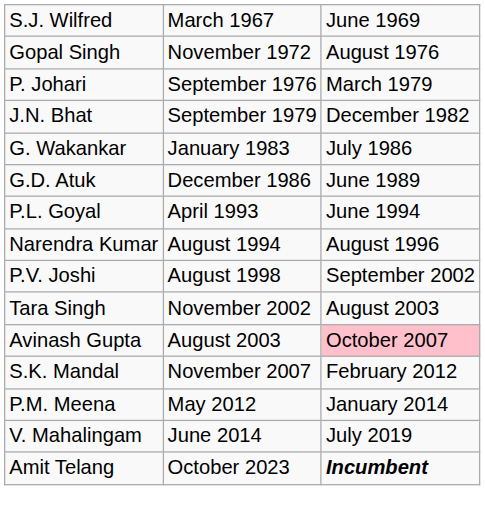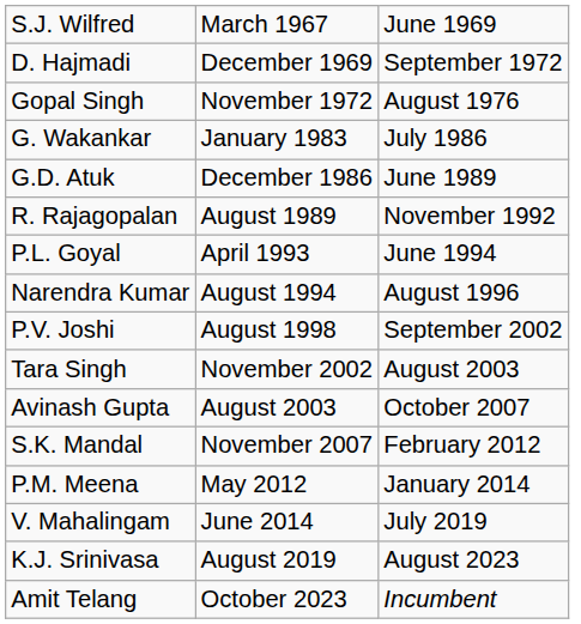+ row: D. Hajmadi | December 1969 | September 1972
- row: P. Johari | September 1976 | March 1979
- row: J.N. Bhat | September 1979 | December 1982
+ row: R. Rajagopalan | August 1989 | November 1992
Avinash Gupta | column 3: pink background -> no background
+ row: K.J. Srinivasa | August 2019 | August 2023
Amit Telang | column 3: bold -> normal
